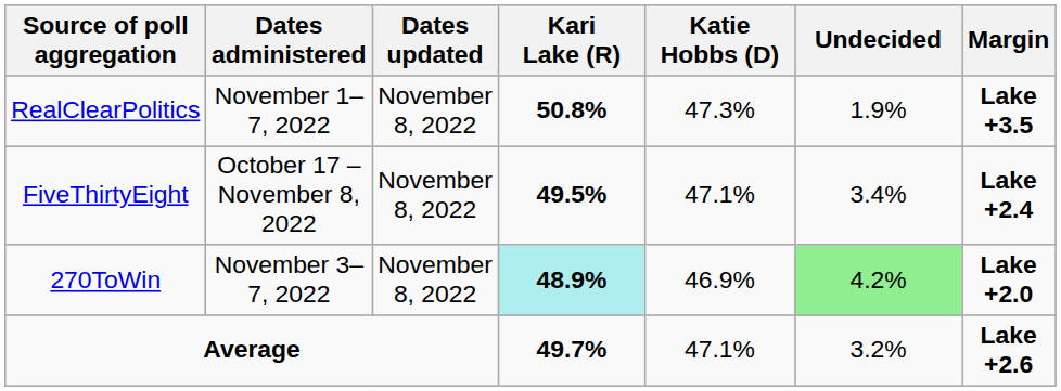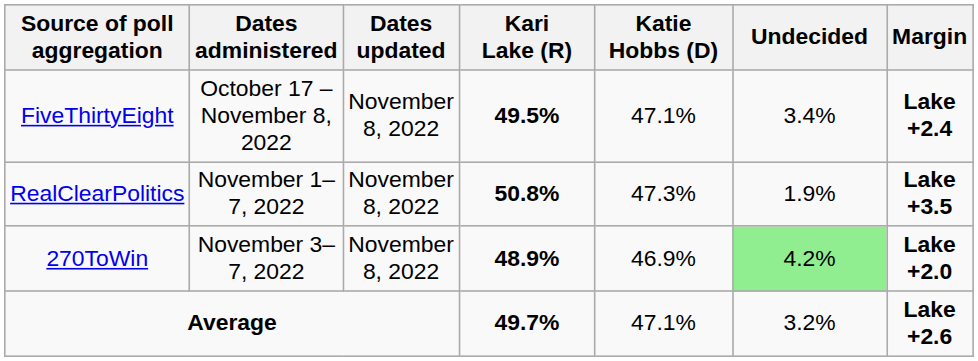rows swapped: RealClearPolitics <-> FiveThirtyEight
270ToWin | Kari Lake (R): paleturquoise background -> no background
